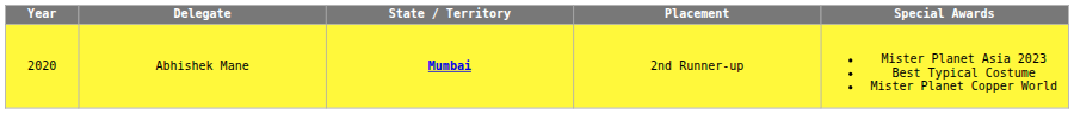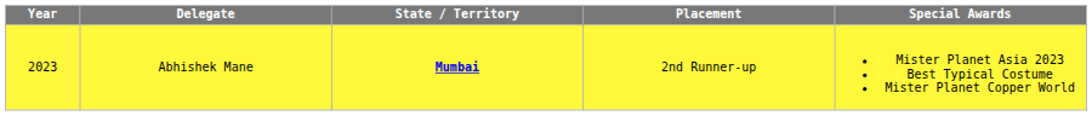Abhishek Mane | Year: 2020 -> 2023
